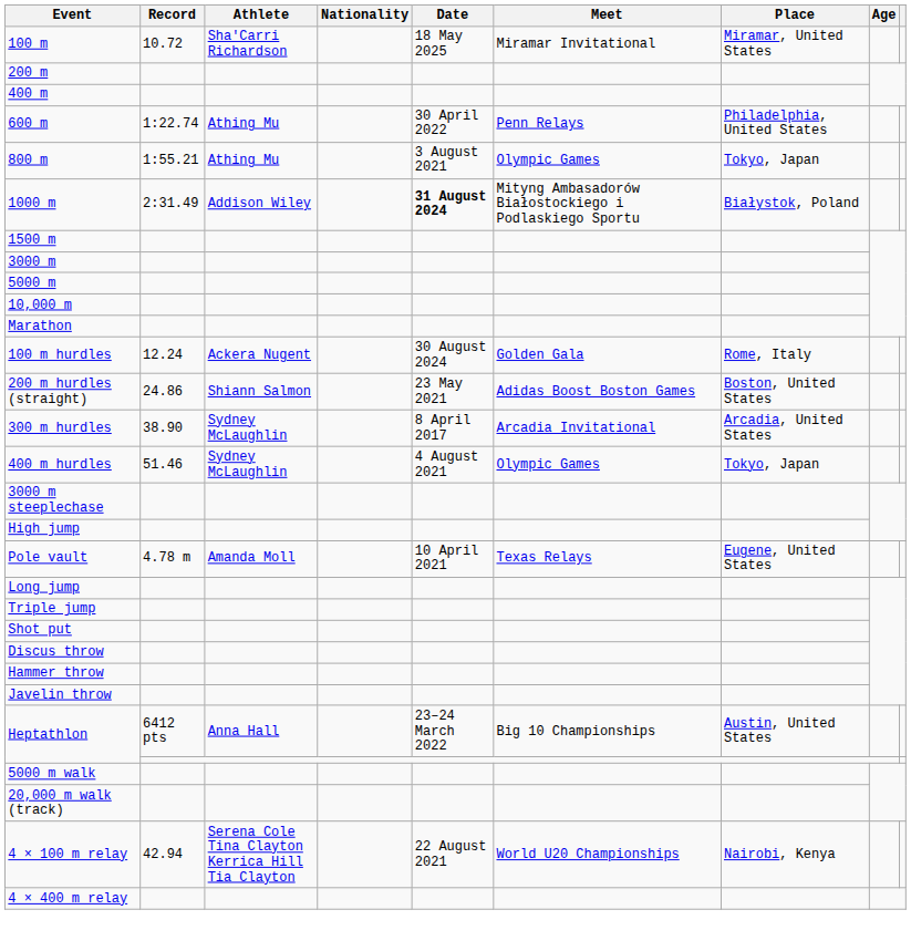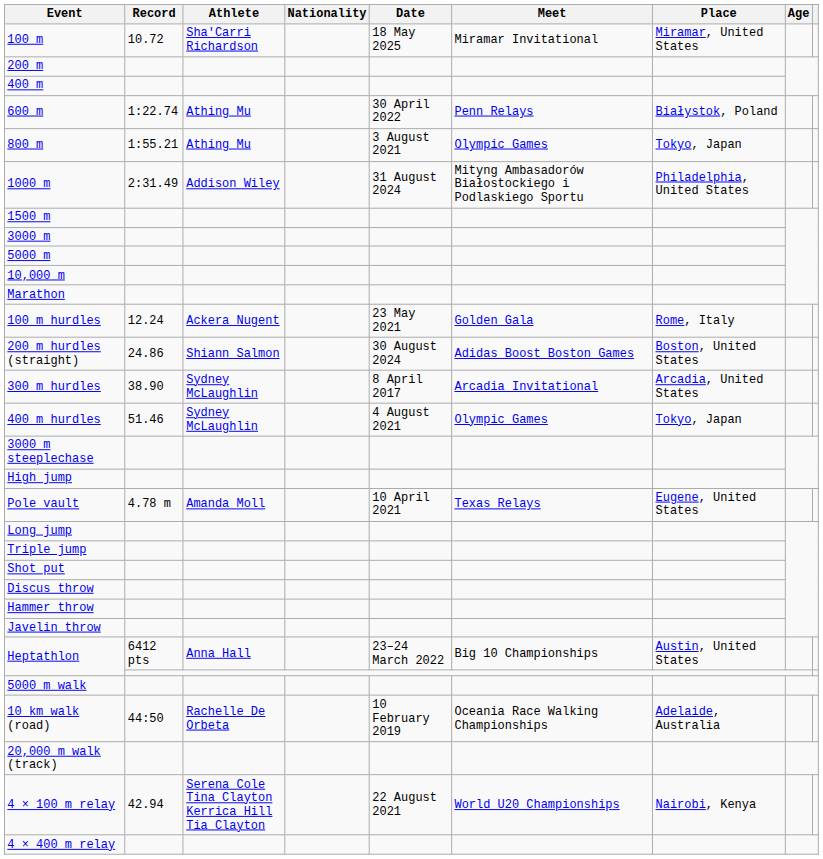600 m | Place: Philadelphia, United States -> Białystok, Poland
1000 m | Date: bold -> normal
1000 m | Place: Białystok, Poland -> Philadelphia, United States
100 m hurdles | Date: 30 August 2024 -> 23 May 2021
200 m hurdles (straight) | Date: 23 May 2021 -> 30 August 2024
+ row: 10 km walk (road) | 44:50 | Rachelle De Orbeta | 10 February 2019 | Oceania Race Walking Championships | Adelaide, Australia
